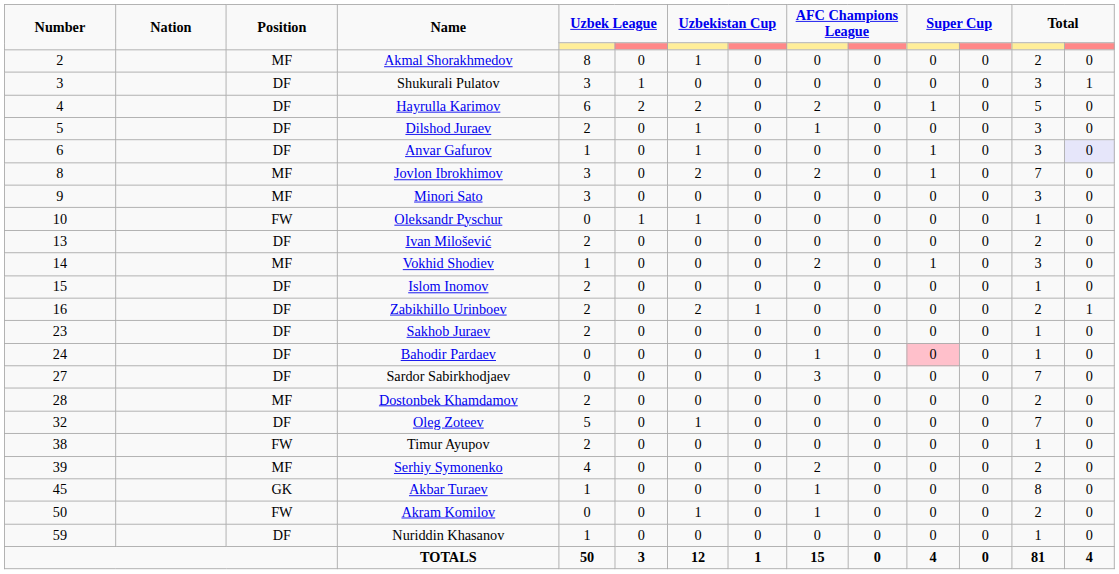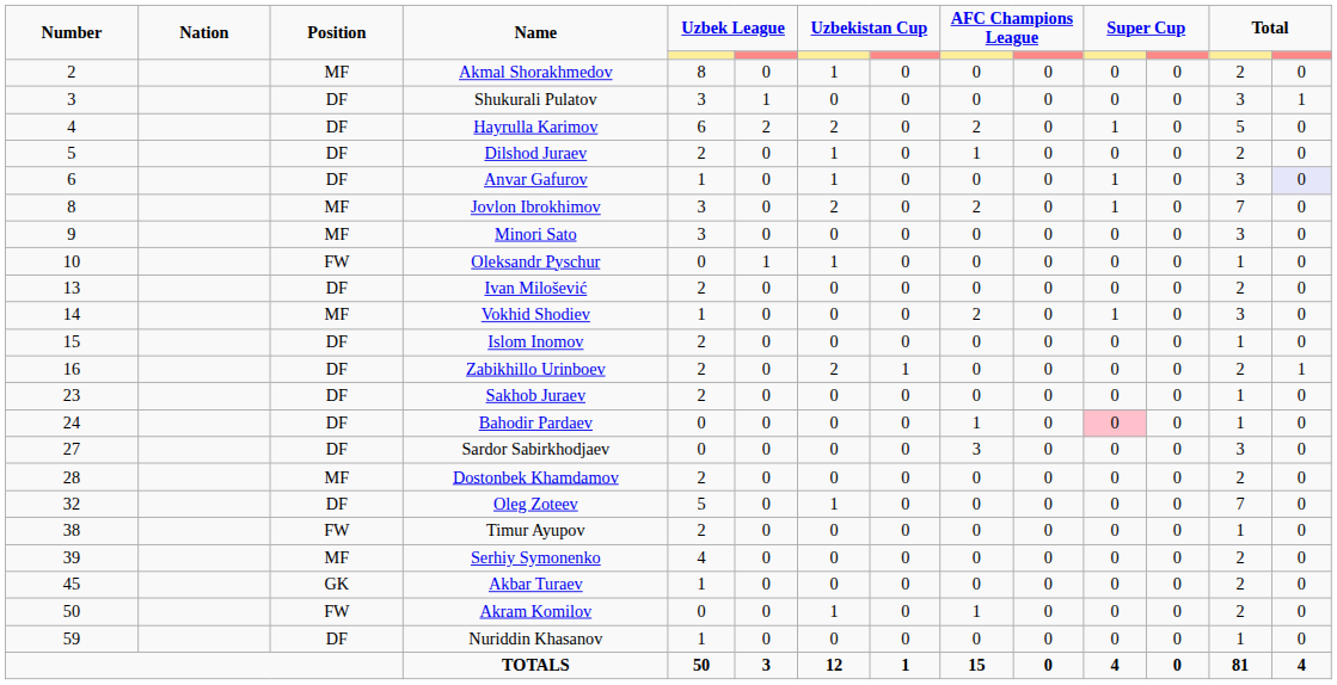Dilshod Juraev | column 13: 3 -> 2
Sardor Sabirkhodjaev | column 13: 7 -> 3
Serhiy Symonenko | column 9: 2 -> 0
Akbar Turaev | column 9: 1 -> 0
Akbar Turaev | column 13: 8 -> 2
